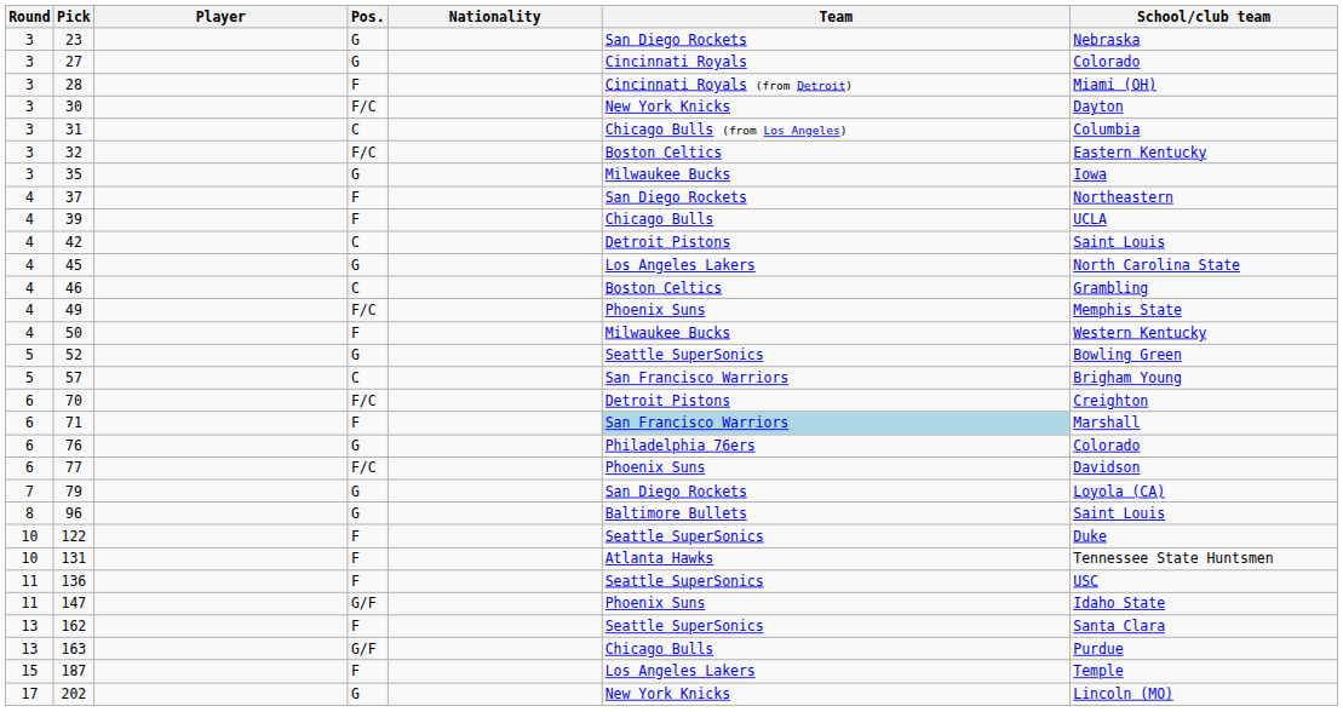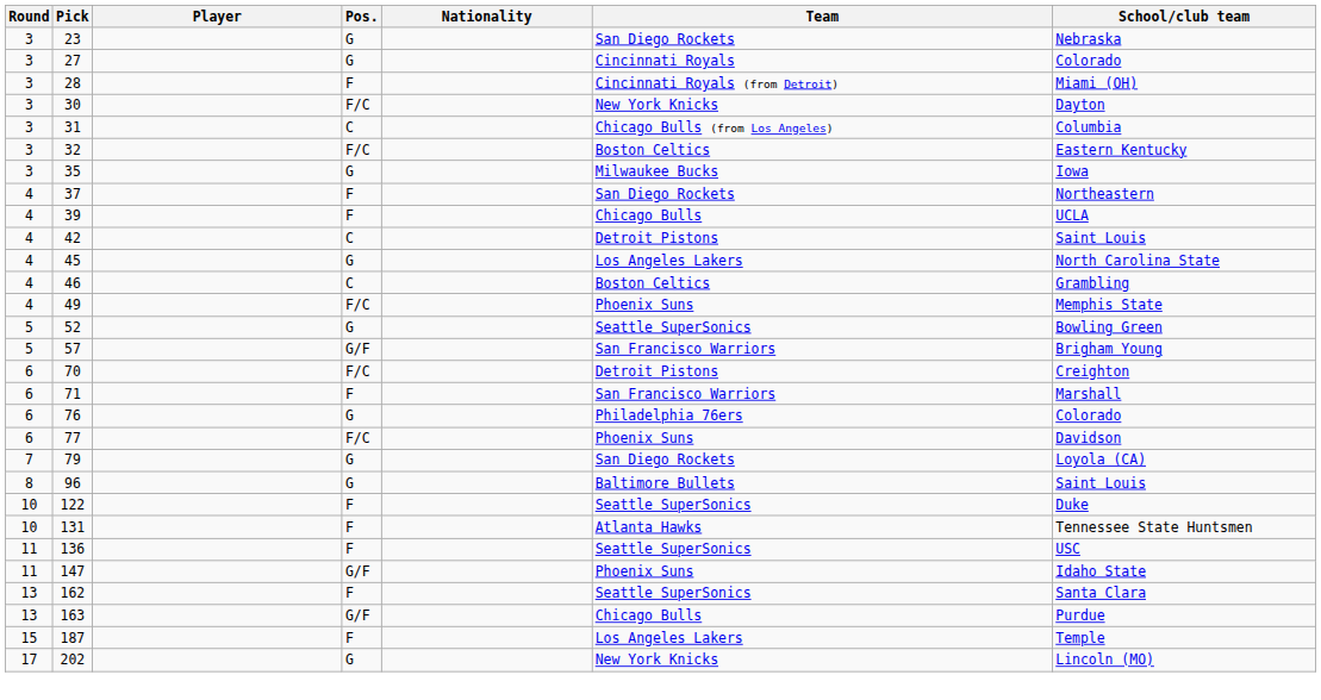- row: 4 | 50 | F | Milwaukee Bucks | Western Kentucky
57 | Pos.: C -> G/F
71 | Team: lightblue background -> no background
